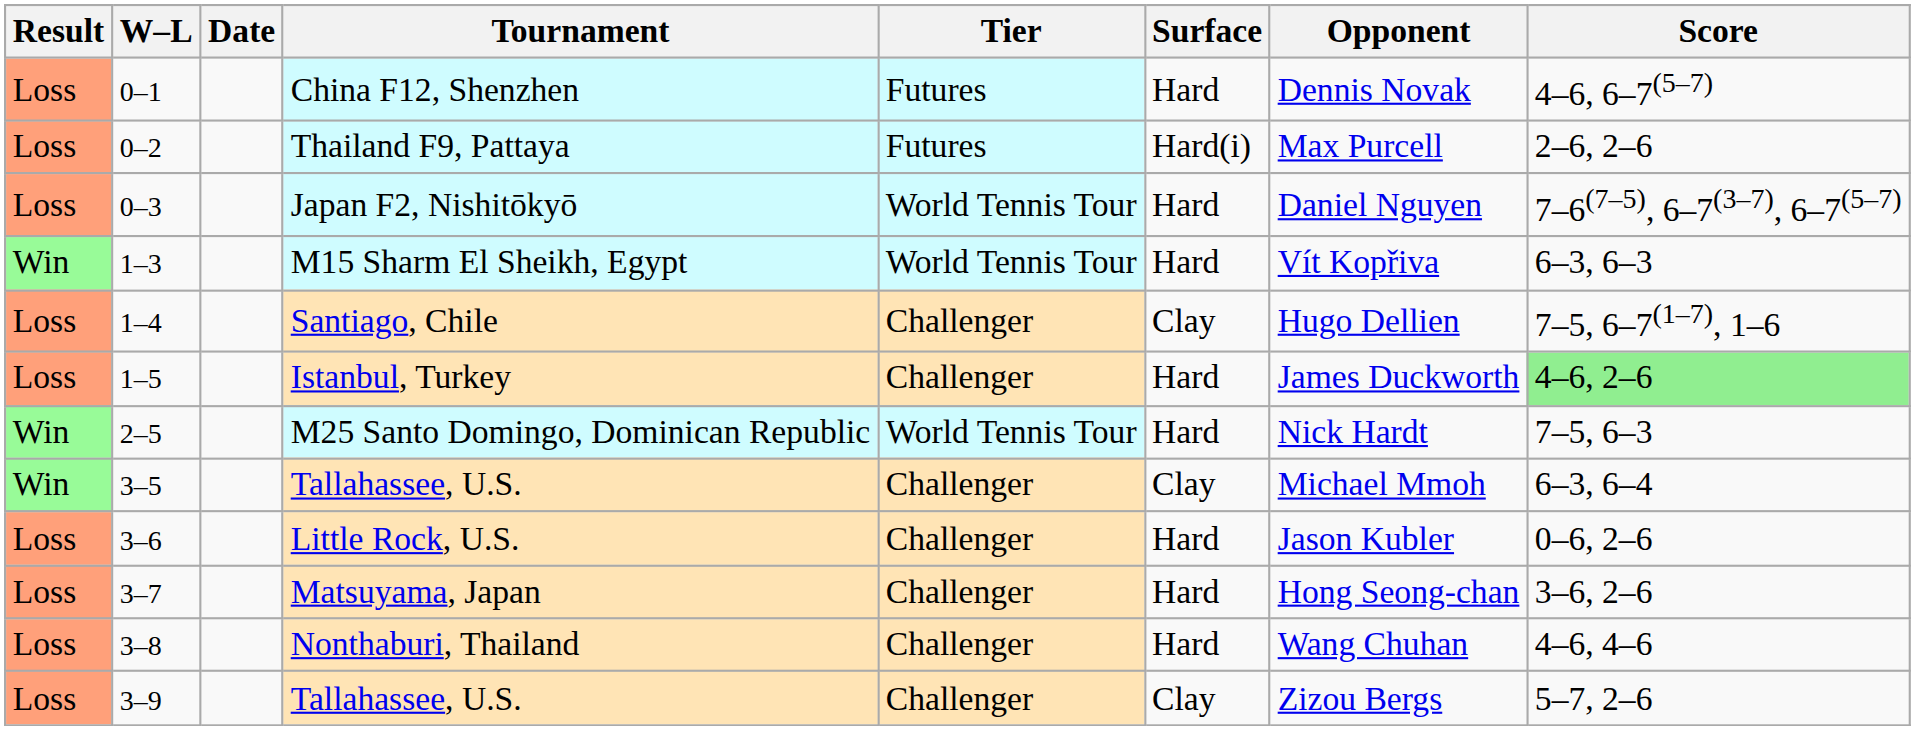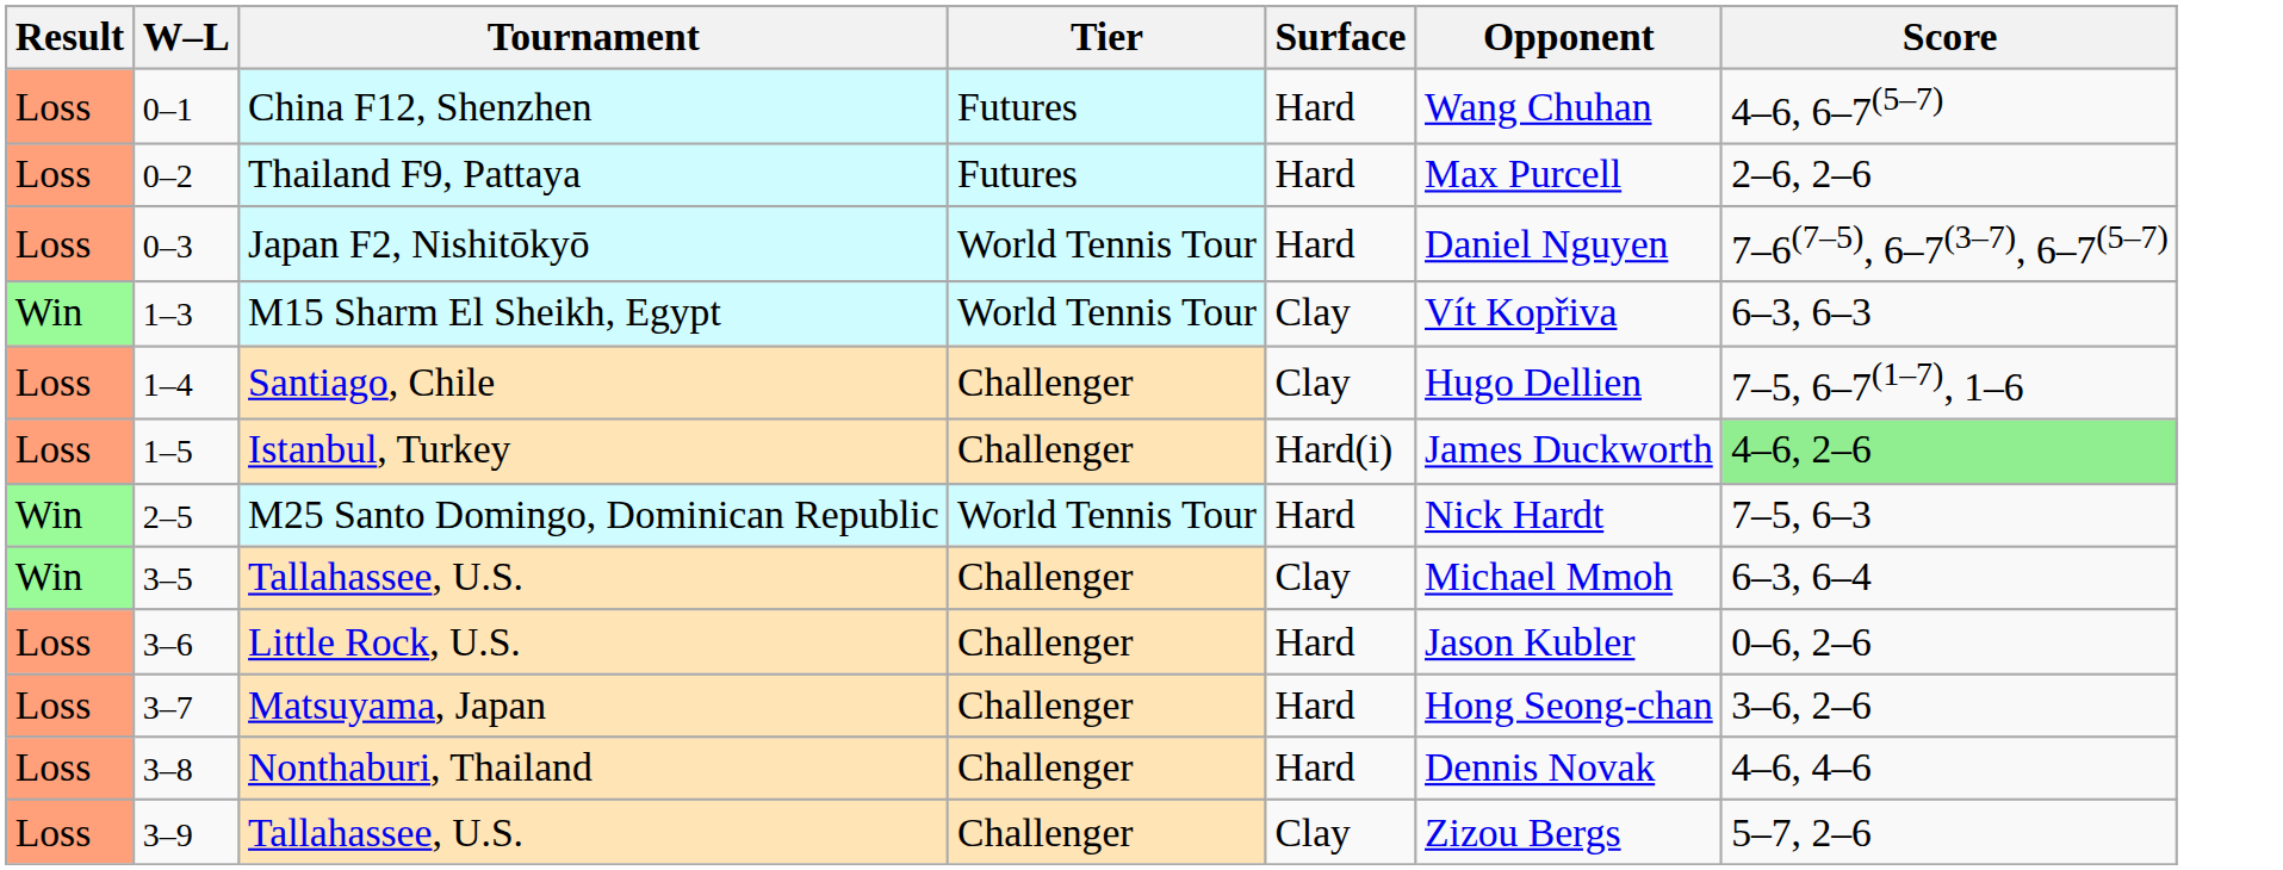- column: Date
China F12, Shenzhen | Opponent: Dennis Novak -> Wang Chuhan
Thailand F9, Pattaya | Surface: Hard(i) -> Hard
M15 Sharm El Sheikh, Egypt | Surface: Hard -> Clay
Istanbul, Turkey | Surface: Hard -> Hard(i)
Nonthaburi, Thailand | Opponent: Wang Chuhan -> Dennis Novak
